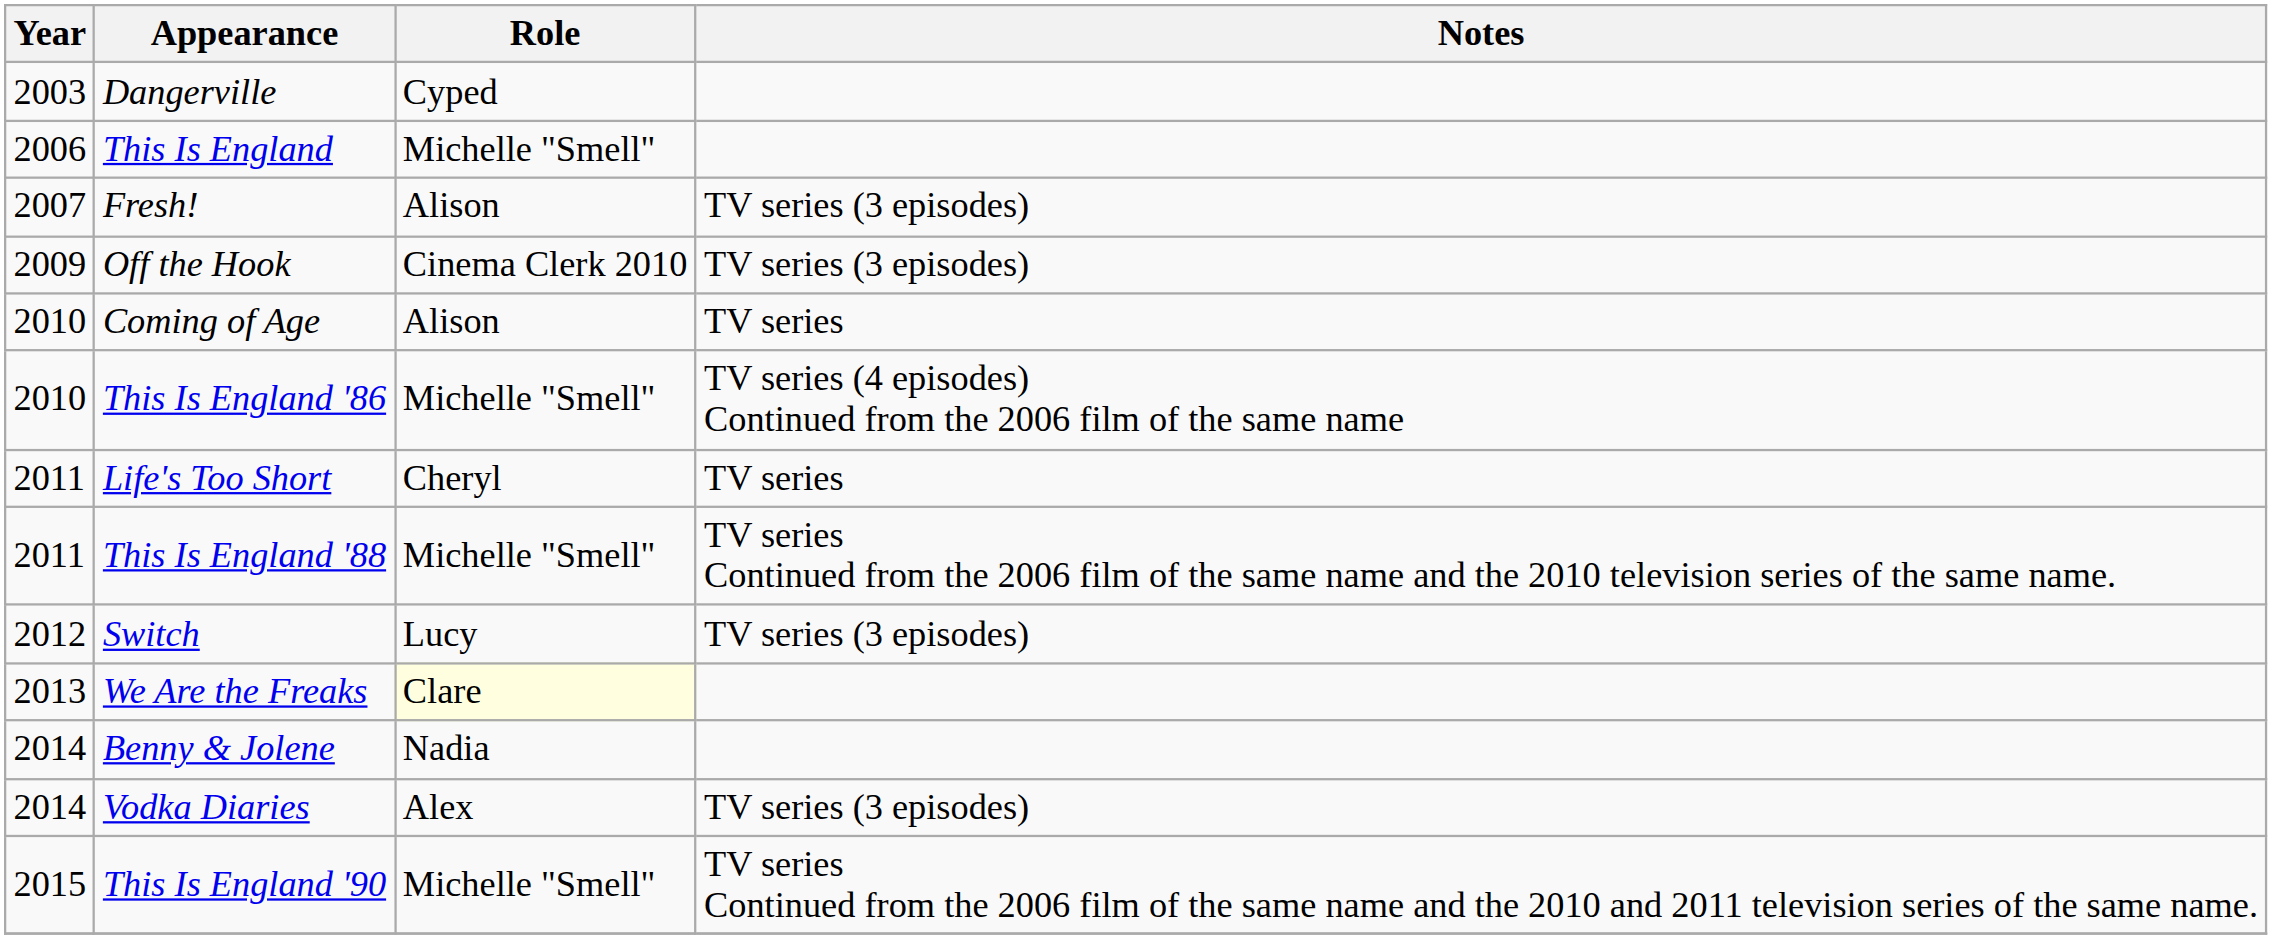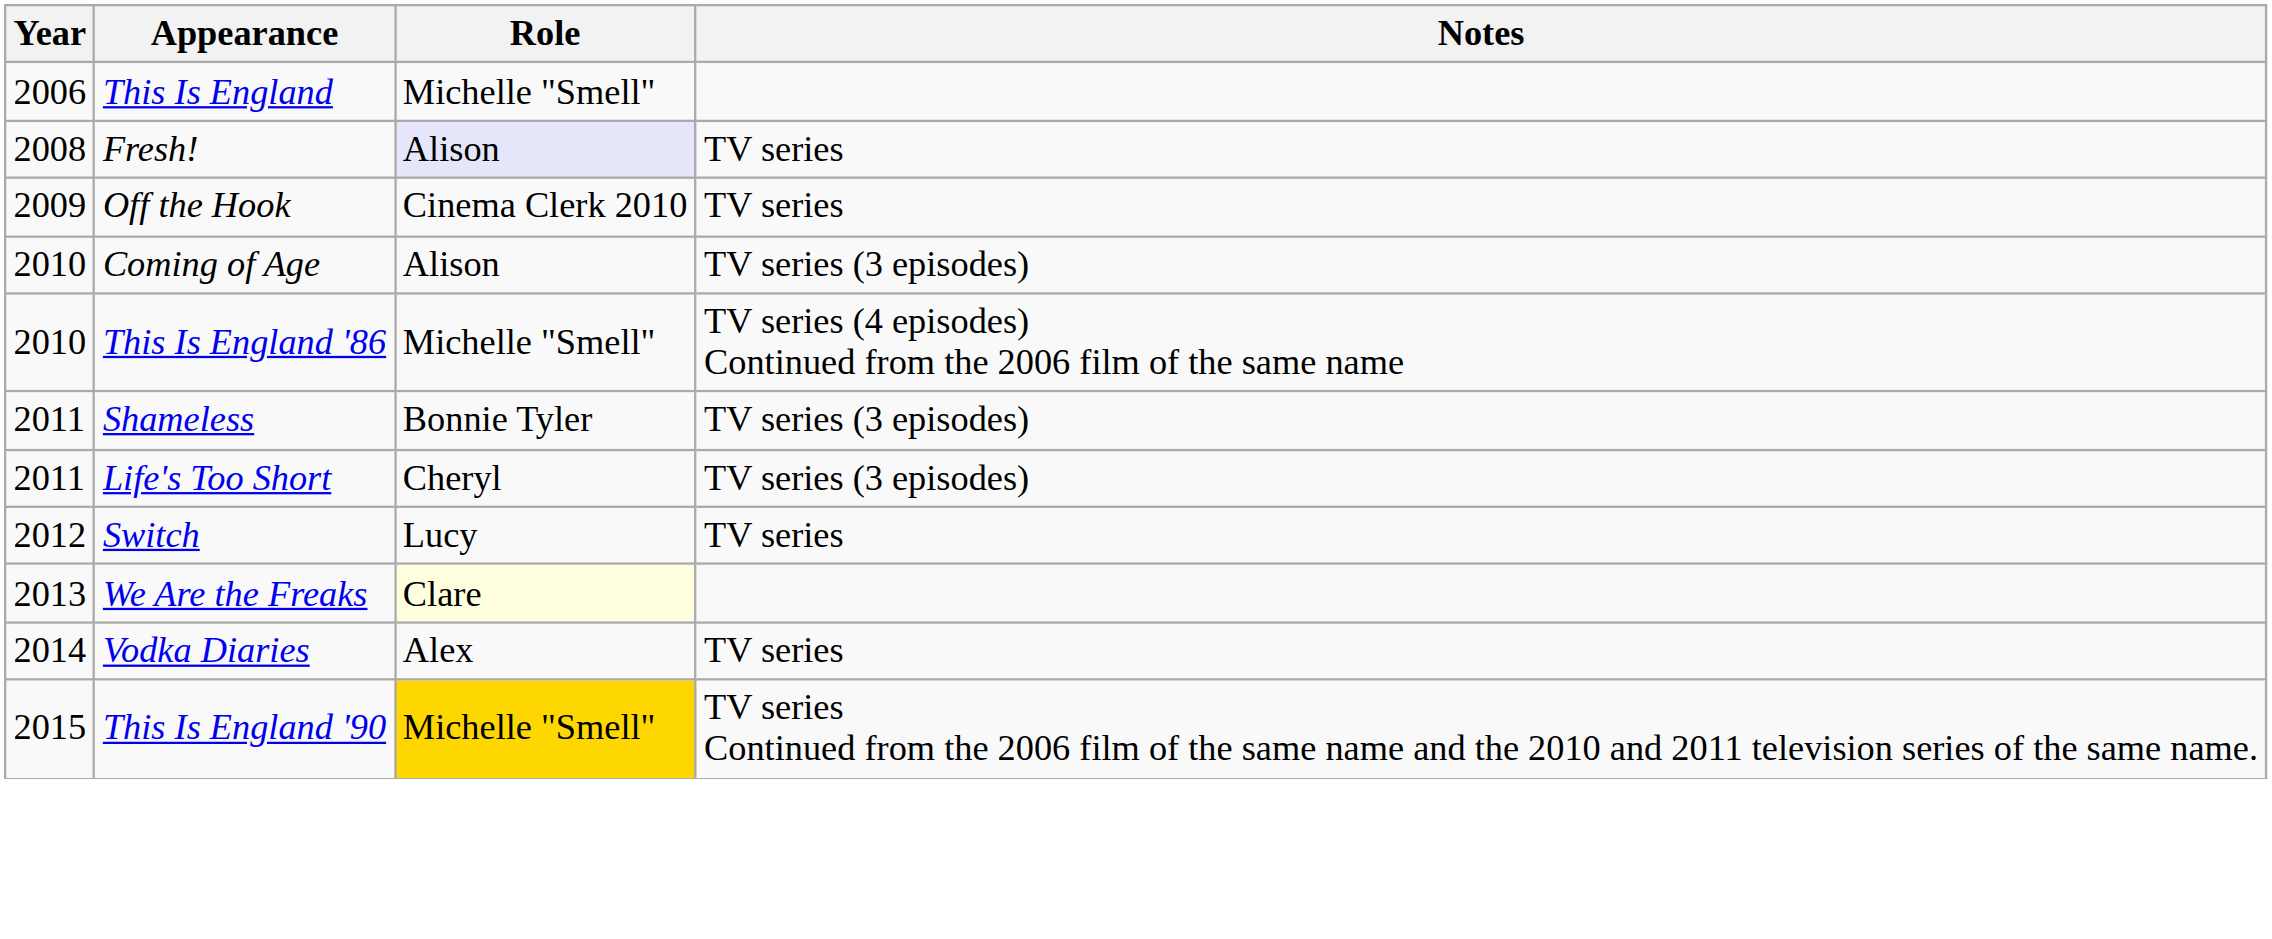- row: 2003 | Dangerville | Cyped
Fresh! | Year: 2007 -> 2008
Fresh! | Role: no background -> lavender background
Fresh! | Notes: TV series (3 episodes) -> TV series
Off the Hook | Notes: TV series (3 episodes) -> TV series
Coming of Age | Notes: TV series -> TV series (3 episodes)
+ row: 2011 | Shameless | Bonnie Tyler | TV series (3 episodes)
Life's Too Short | Notes: TV series -> TV series (3 episodes)
- row: 2011 | This Is England '88 | Michelle "Smell" | TV series Continued from the 2006 film of the same name and the 2010 television series of the same name.
Switch | Notes: TV series (3 episodes) -> TV series
- row: 2014 | Benny & Jolene | Nadia
Vodka Diaries | Notes: TV series (3 episodes) -> TV series
This Is England '90 | Role: no background -> gold background
